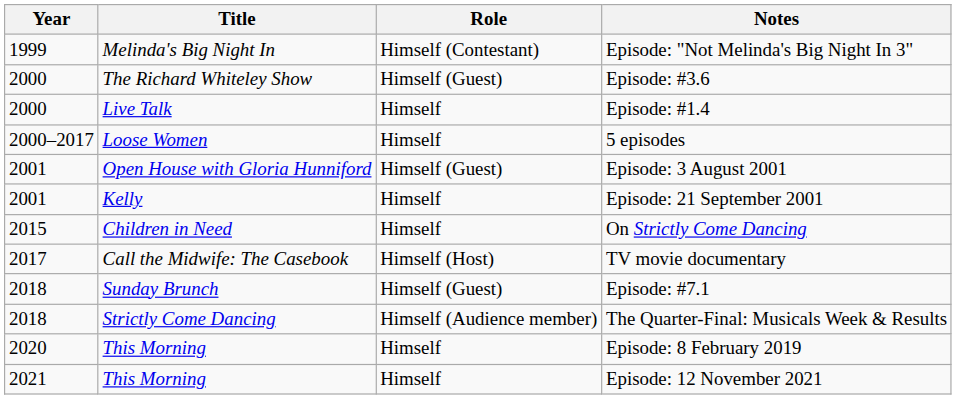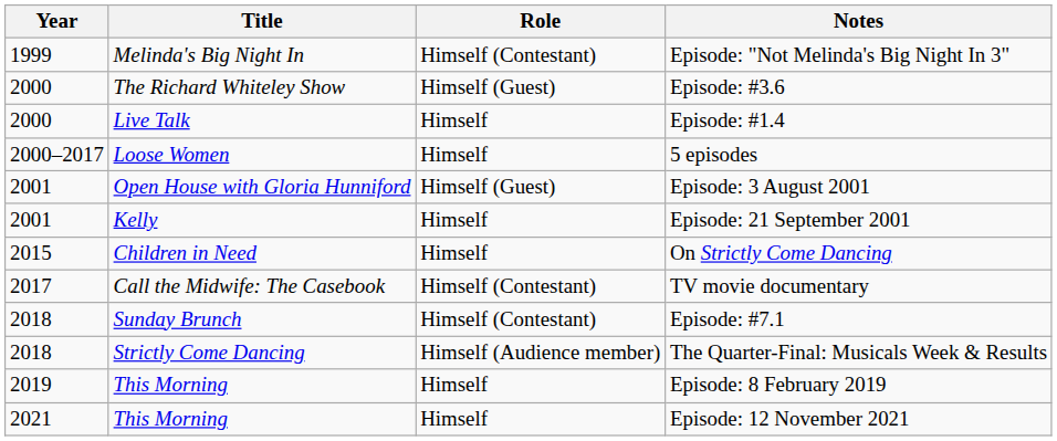TV movie documentary | Role: Himself (Host) -> Himself (Contestant)
Episode: #7.1 | Role: Himself (Guest) -> Himself (Contestant)
Episode: 8 February 2019 | Year: 2020 -> 2019
